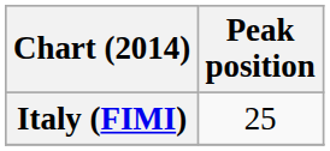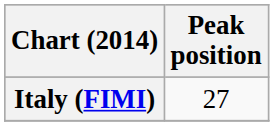Italy (FIMI) | Peak position: 25 -> 27
